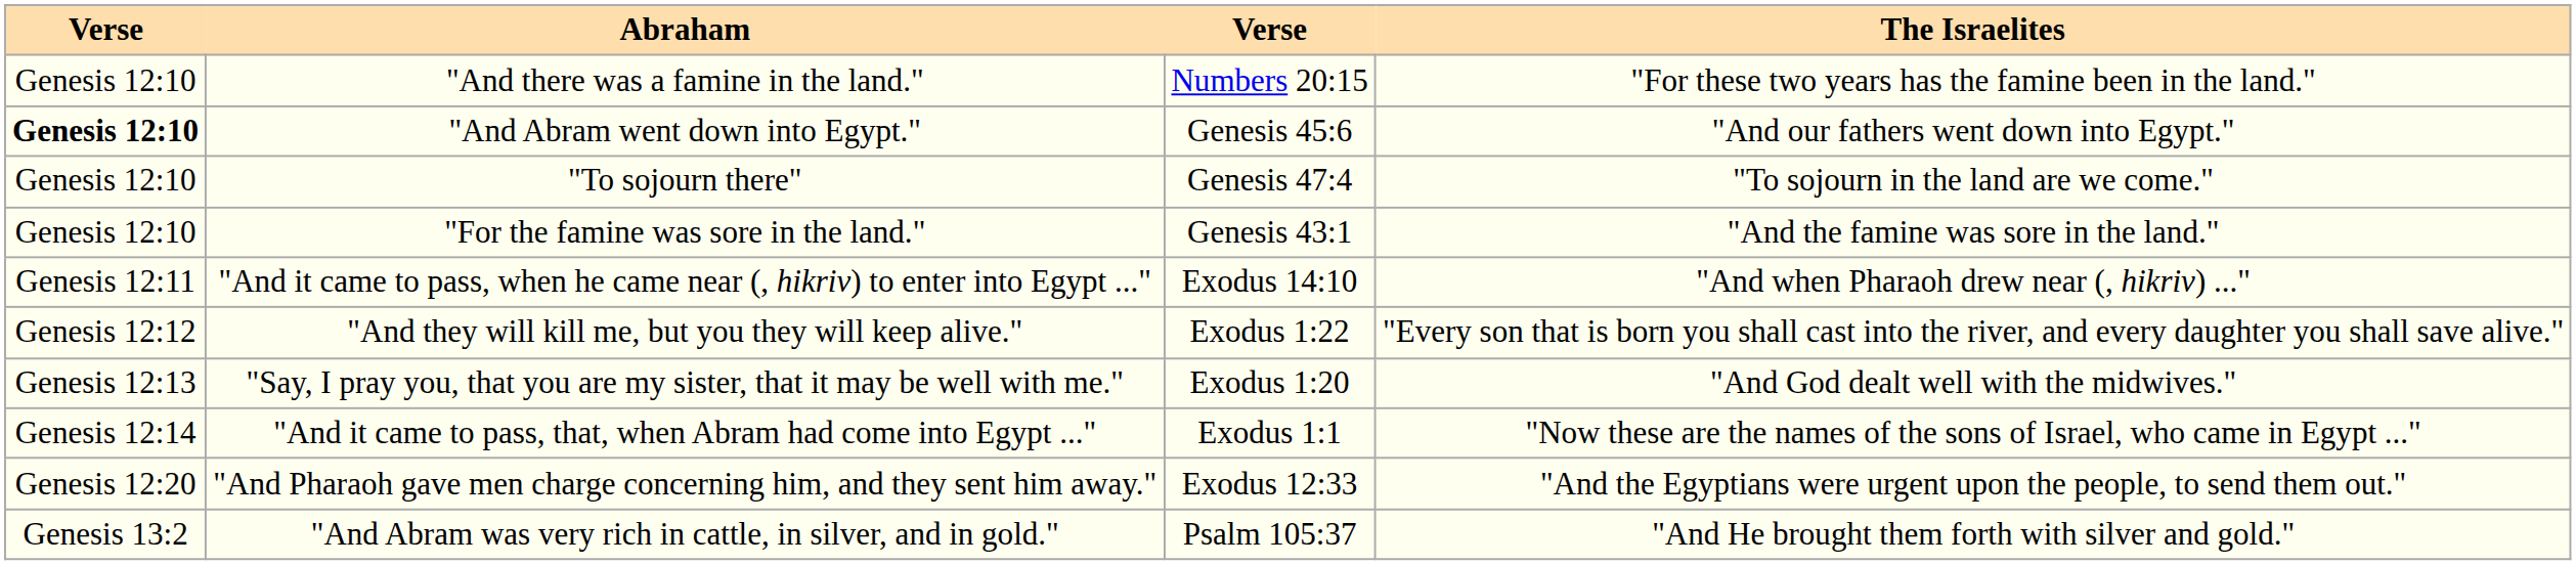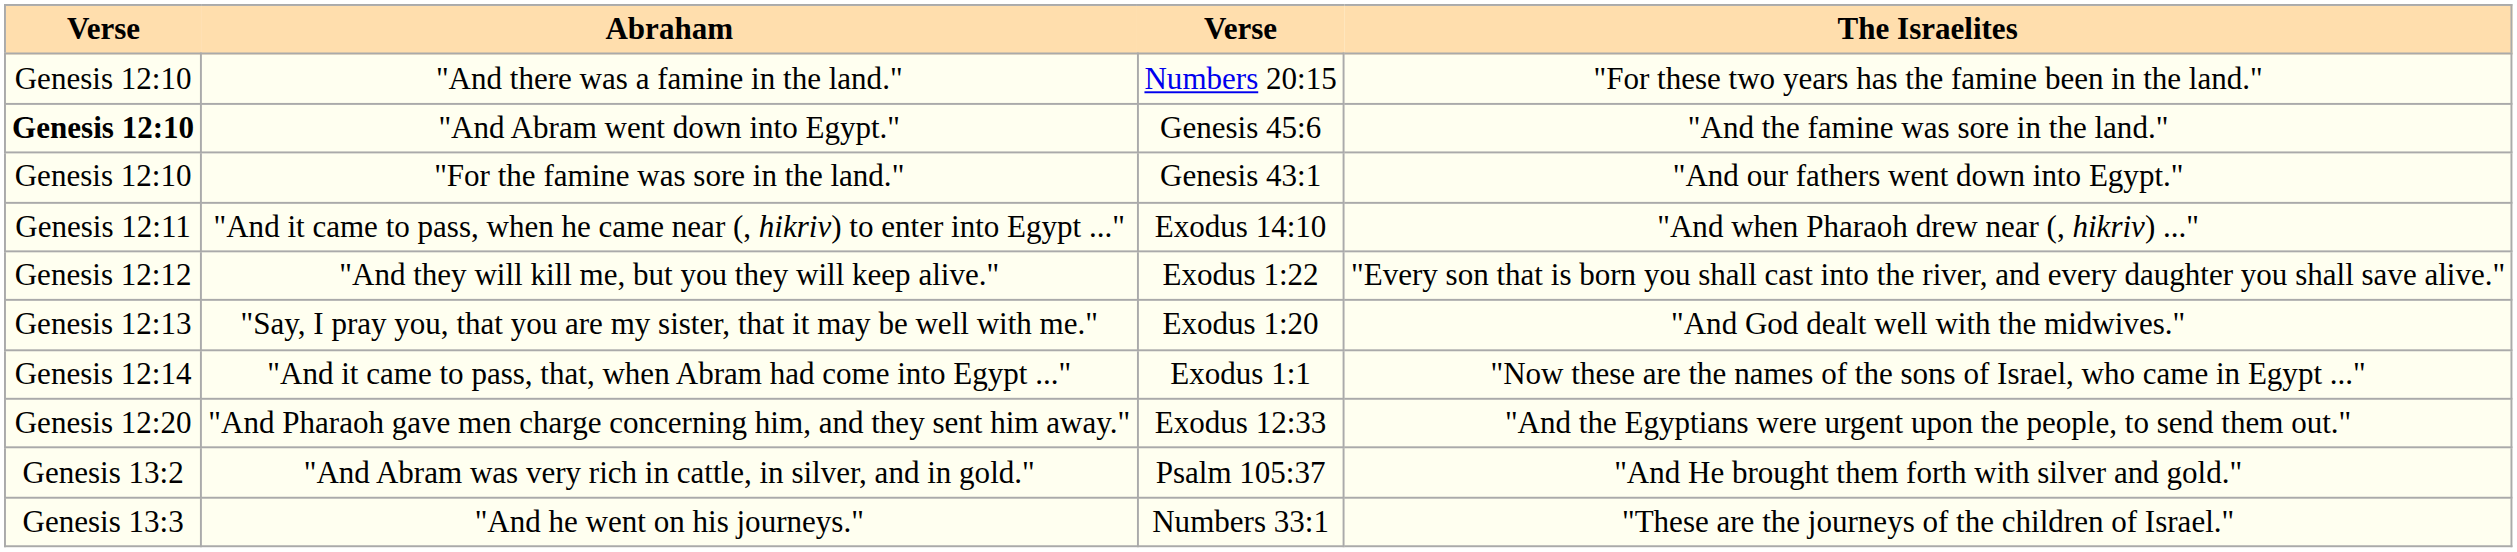"And Abram went down into Egypt." | The Israelites: "And our fathers went down into Egypt." -> "And the famine was sore in the land."
- row: Genesis 12:10 | "To sojourn there" | Genesis 47:4 | "To sojourn in the land are we come."
"For the famine was sore in the land." | The Israelites: "And the famine was sore in the land." -> "And our fathers went down into Egypt."
+ row: Genesis 13:3 | "And he went on his journeys." | Numbers 33:1 | "These are the journeys of the children of Israel."
